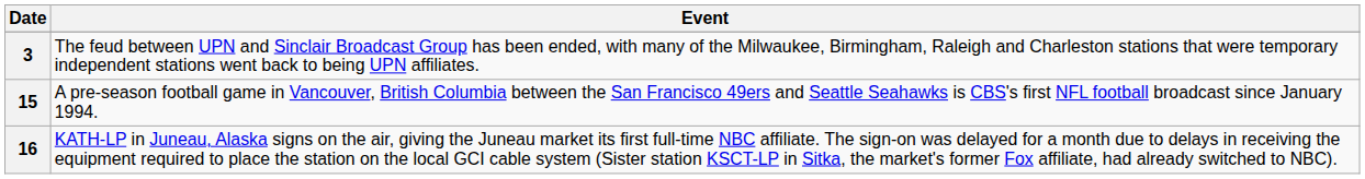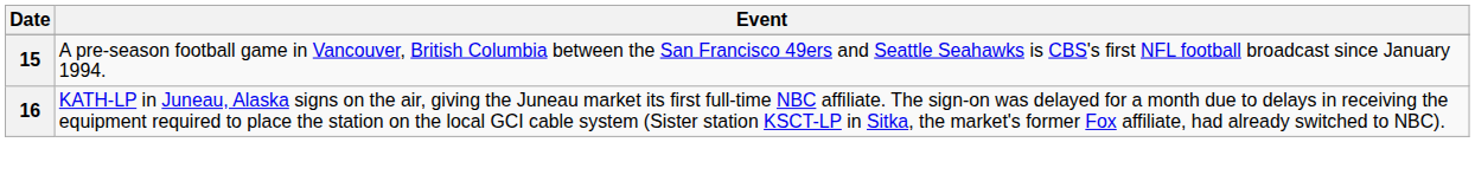- row: 3 | The feud between UPN and Sinclair Broadcast Group has been ended, with many of the Milwaukee, Birmingham, Raleigh and Charleston stations that were temporary independent stations went back to being UPN affiliates.
